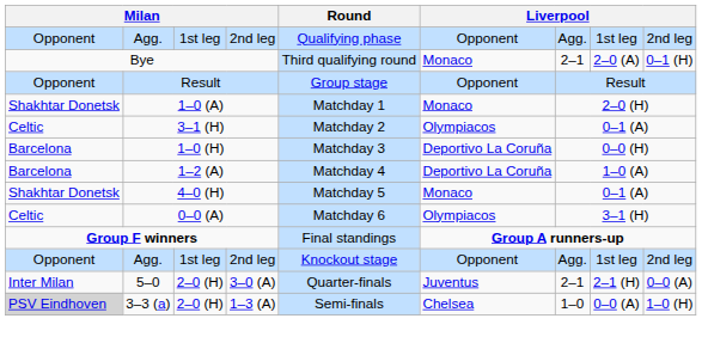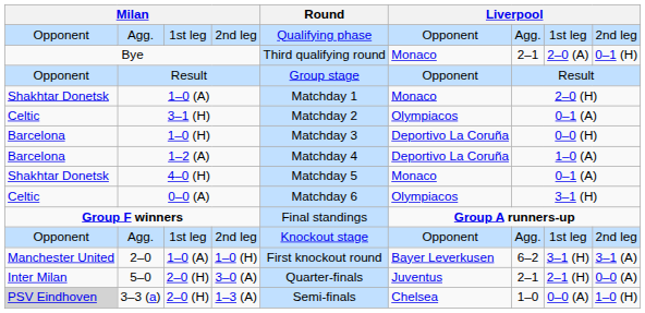+ row: Manchester United | 2–0 | 1–0 (A) | 1–0 (H) | First knockout round | Bayer Leverkusen | 6–2 | 3–1 (H) | 3–1 (A)
